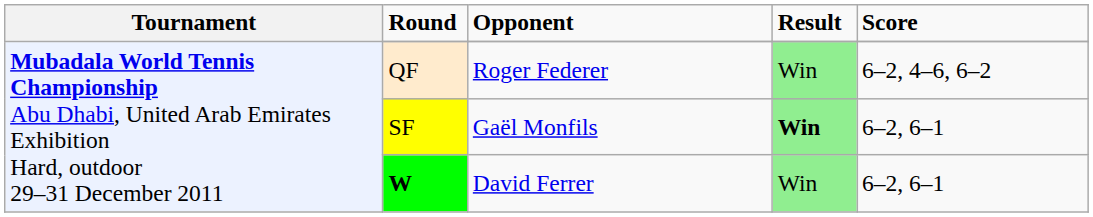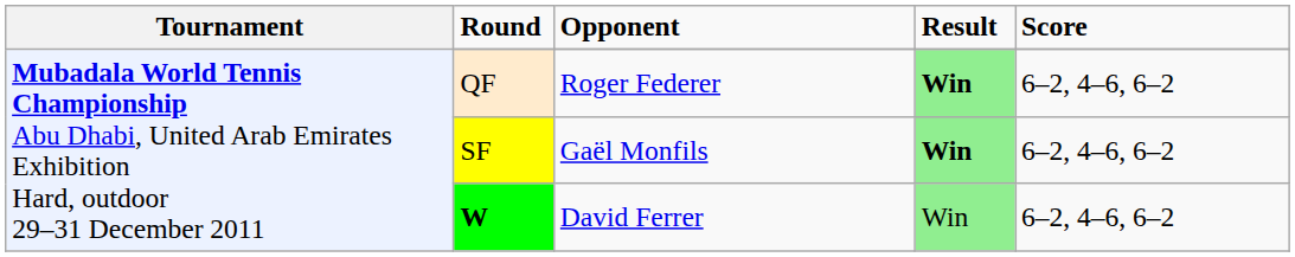QF | column 4: normal -> bold
SF | column 5: 6–2, 6–1 -> 6–2, 4–6, 6–2
W | column 5: 6–2, 6–1 -> 6–2, 4–6, 6–2
